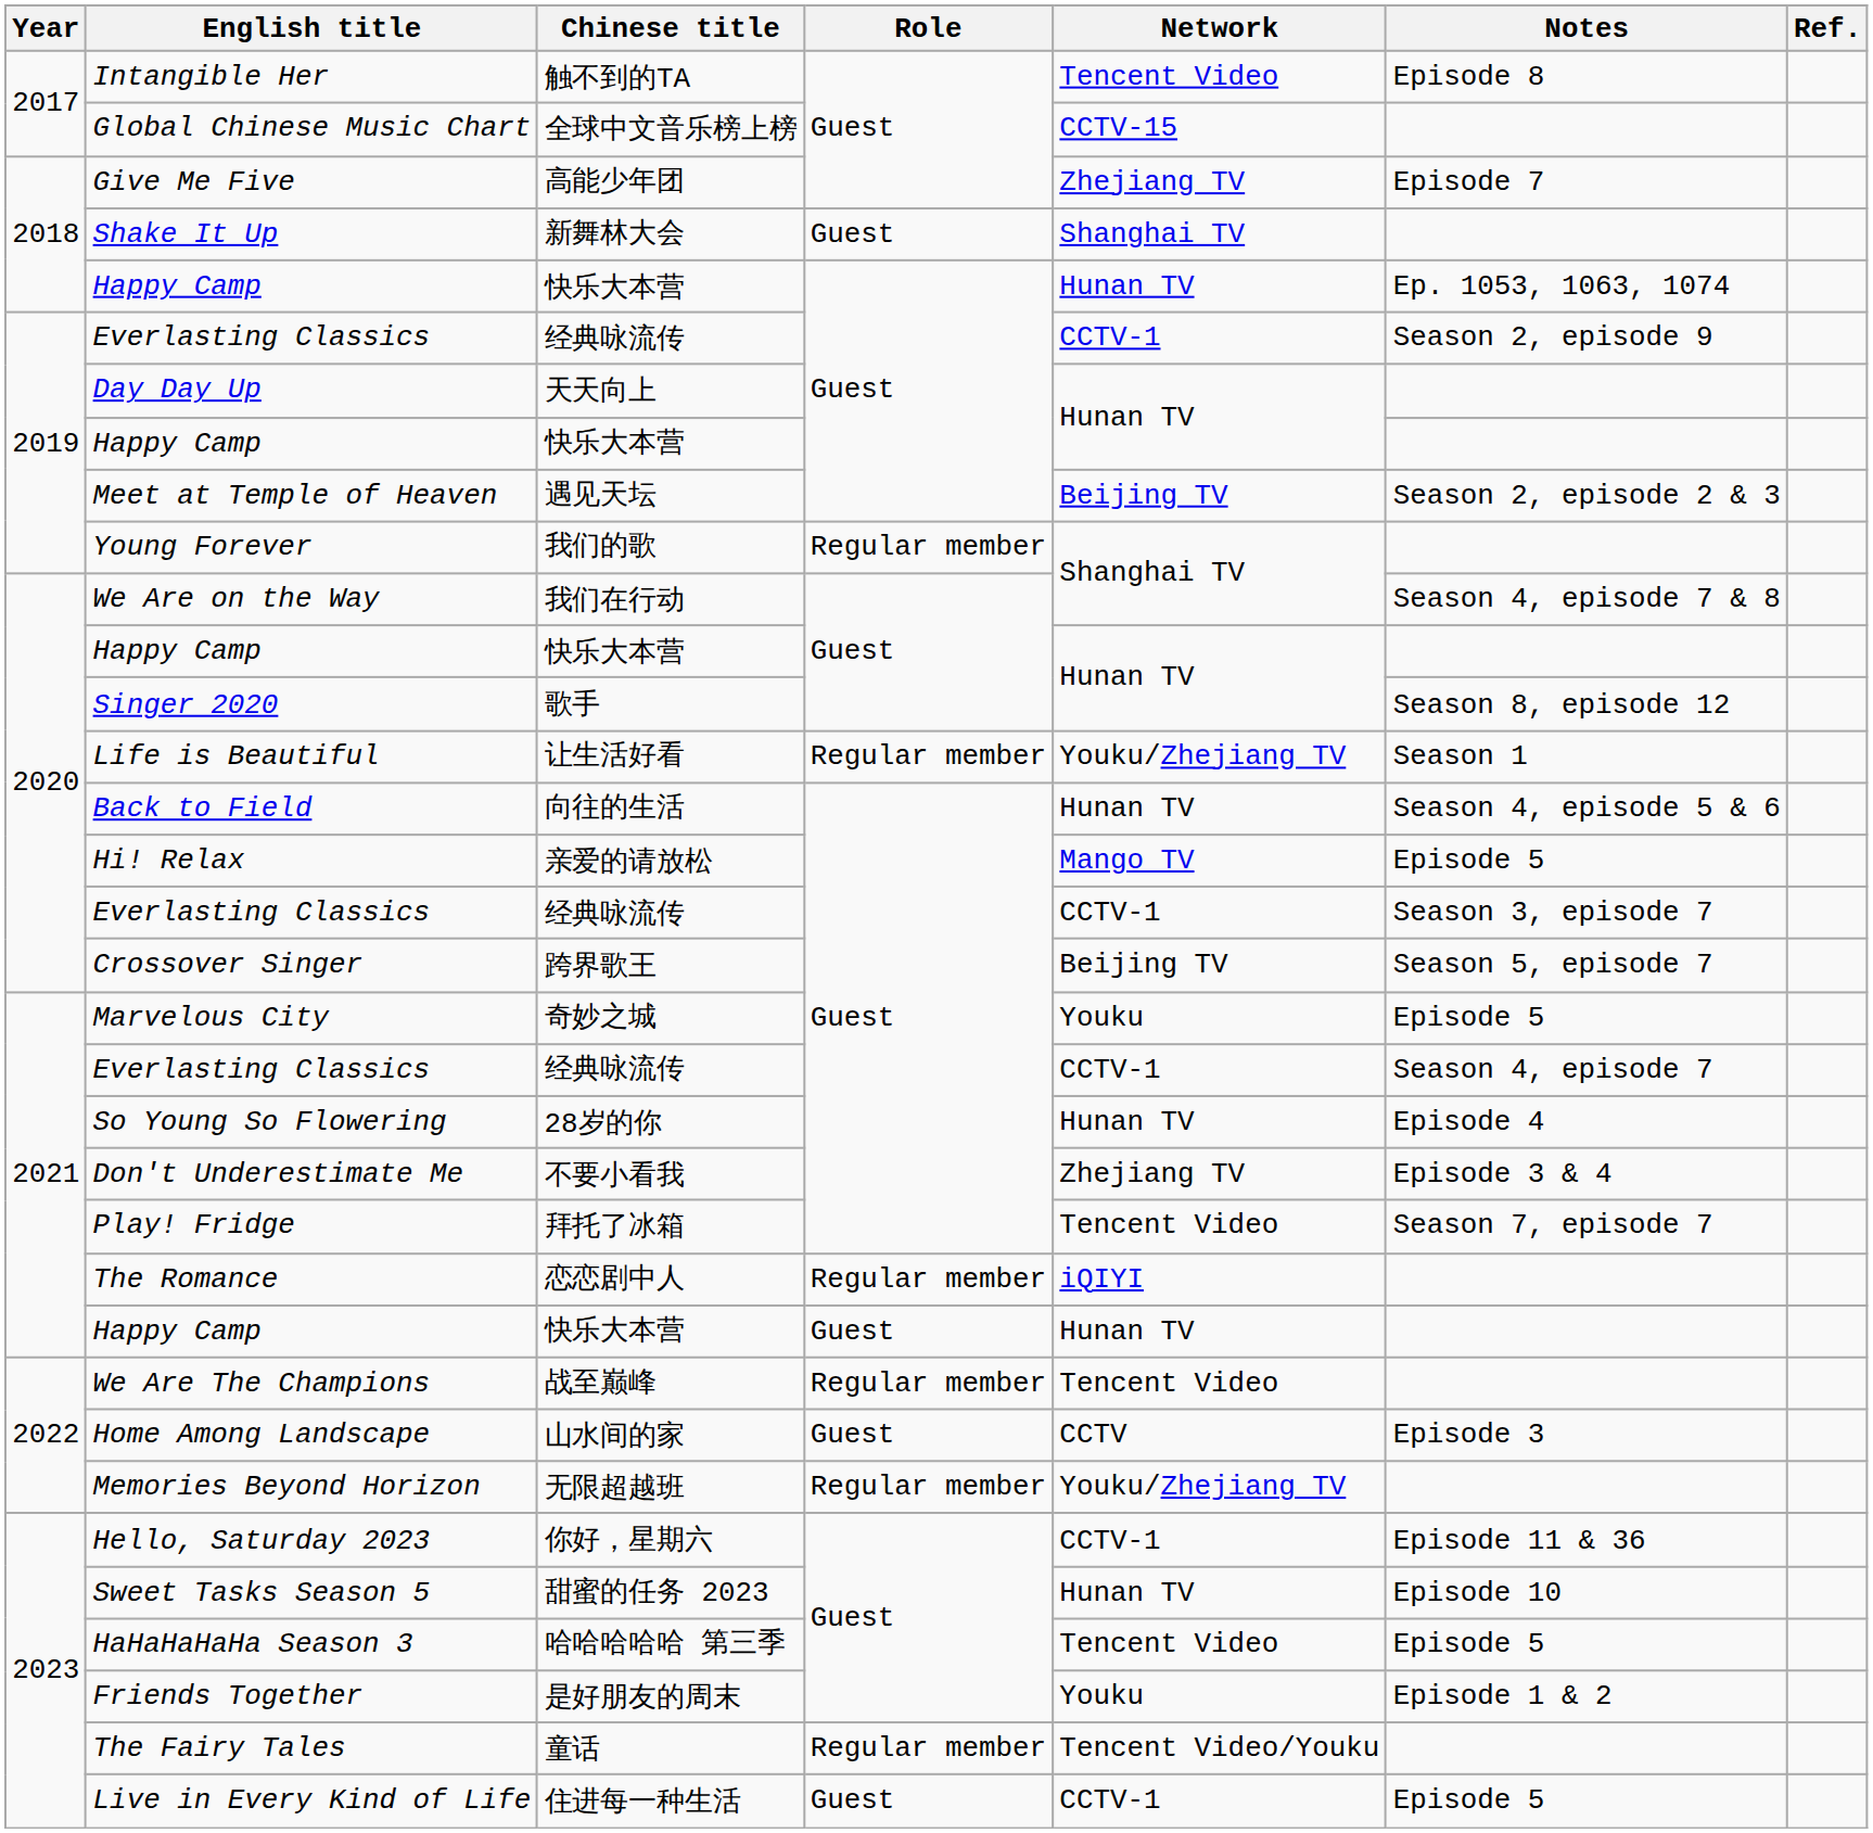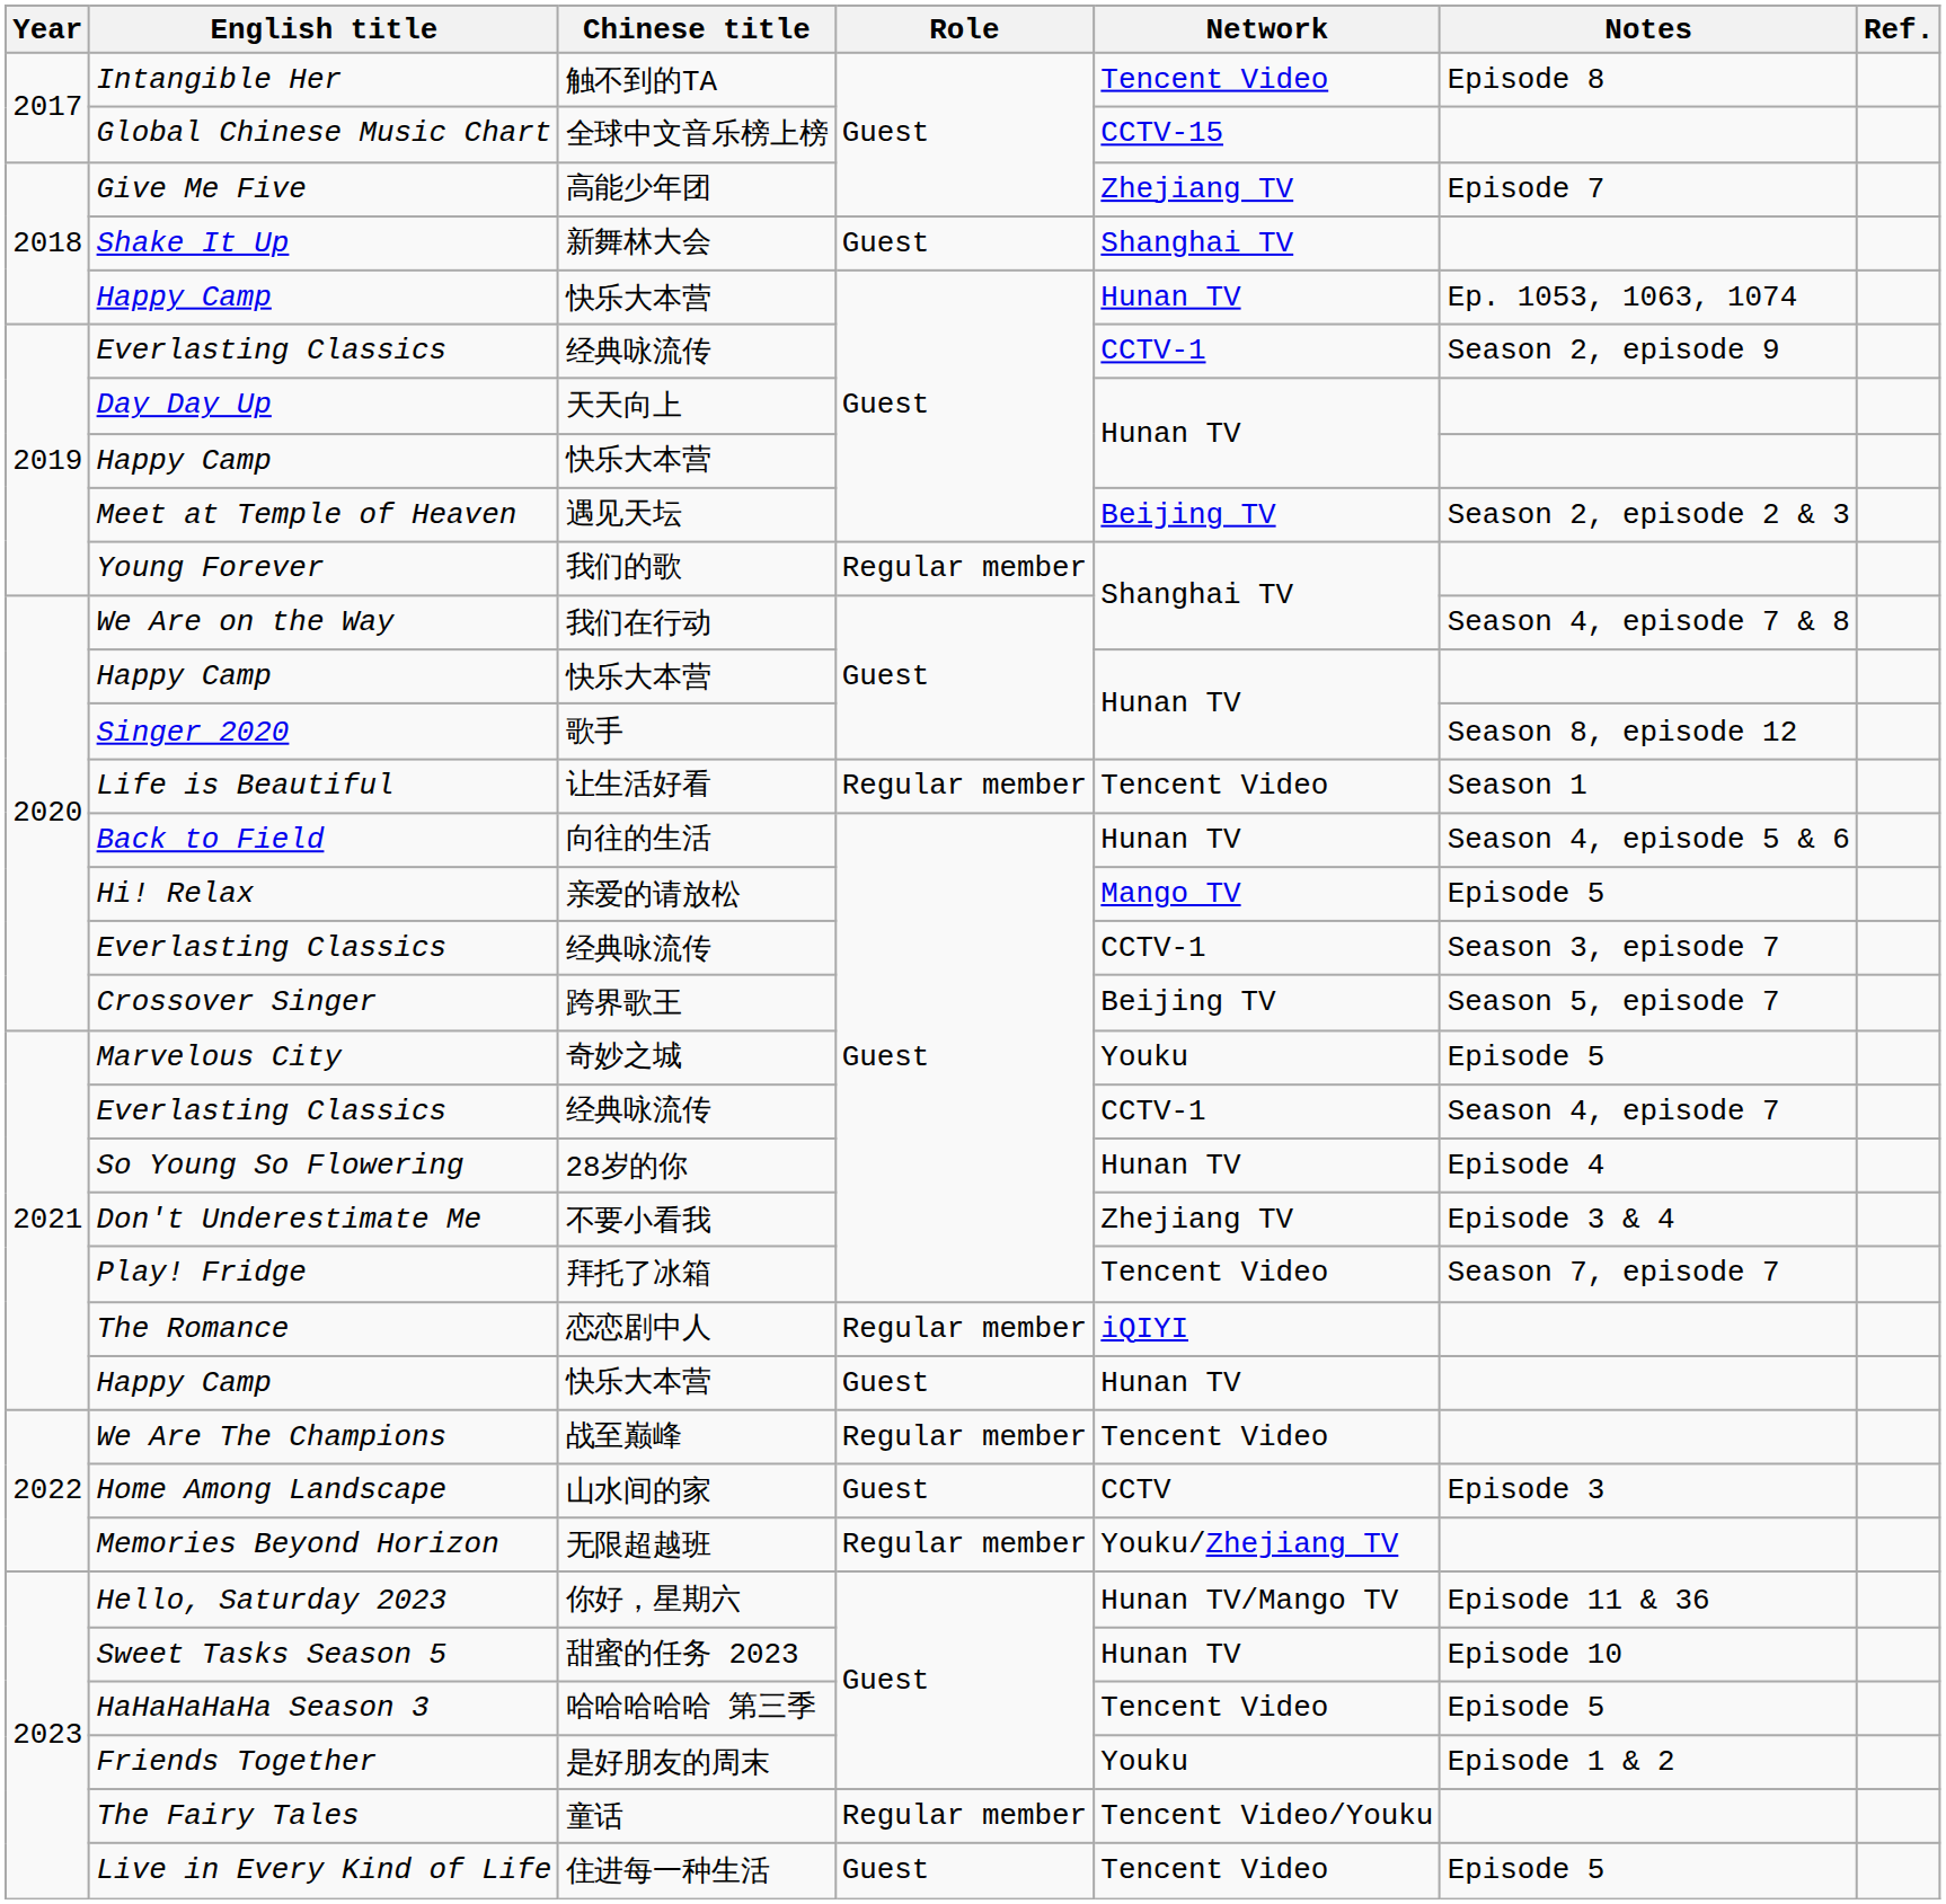Life is Beautiful | Network: Youku/Zhejiang TV -> Tencent Video
Hello, Saturday 2023 | Network: CCTV-1 -> Hunan TV/Mango TV
Live in Every Kind of Life | Network: CCTV-1 -> Tencent Video
